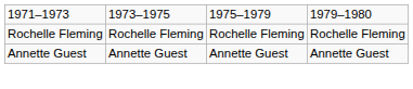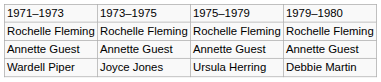+ row: Wardell Piper | Joyce Jones | Ursula Herring | Debbie Martin
